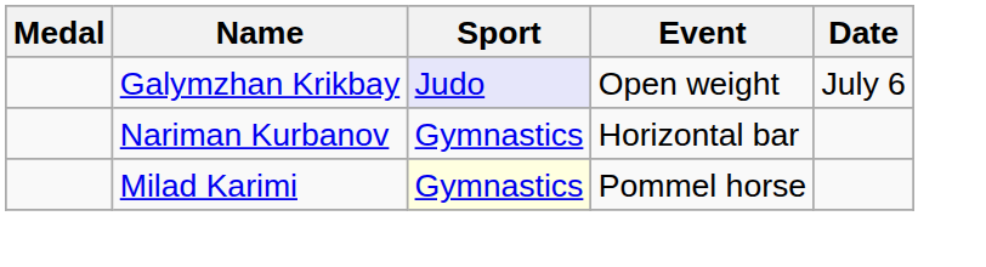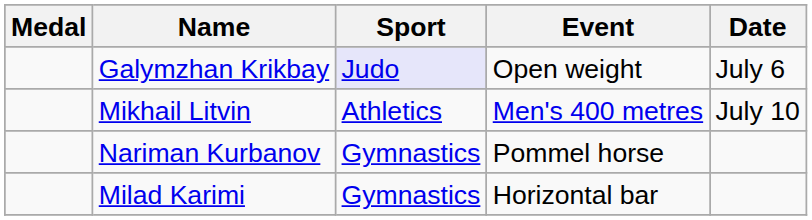+ row: Mikhail Litvin | Athletics | Men's 400 metres | July 10
Nariman Kurbanov | Event: Horizontal bar -> Pommel horse
Milad Karimi | Sport: lightyellow background -> no background
Milad Karimi | Event: Pommel horse -> Horizontal bar
